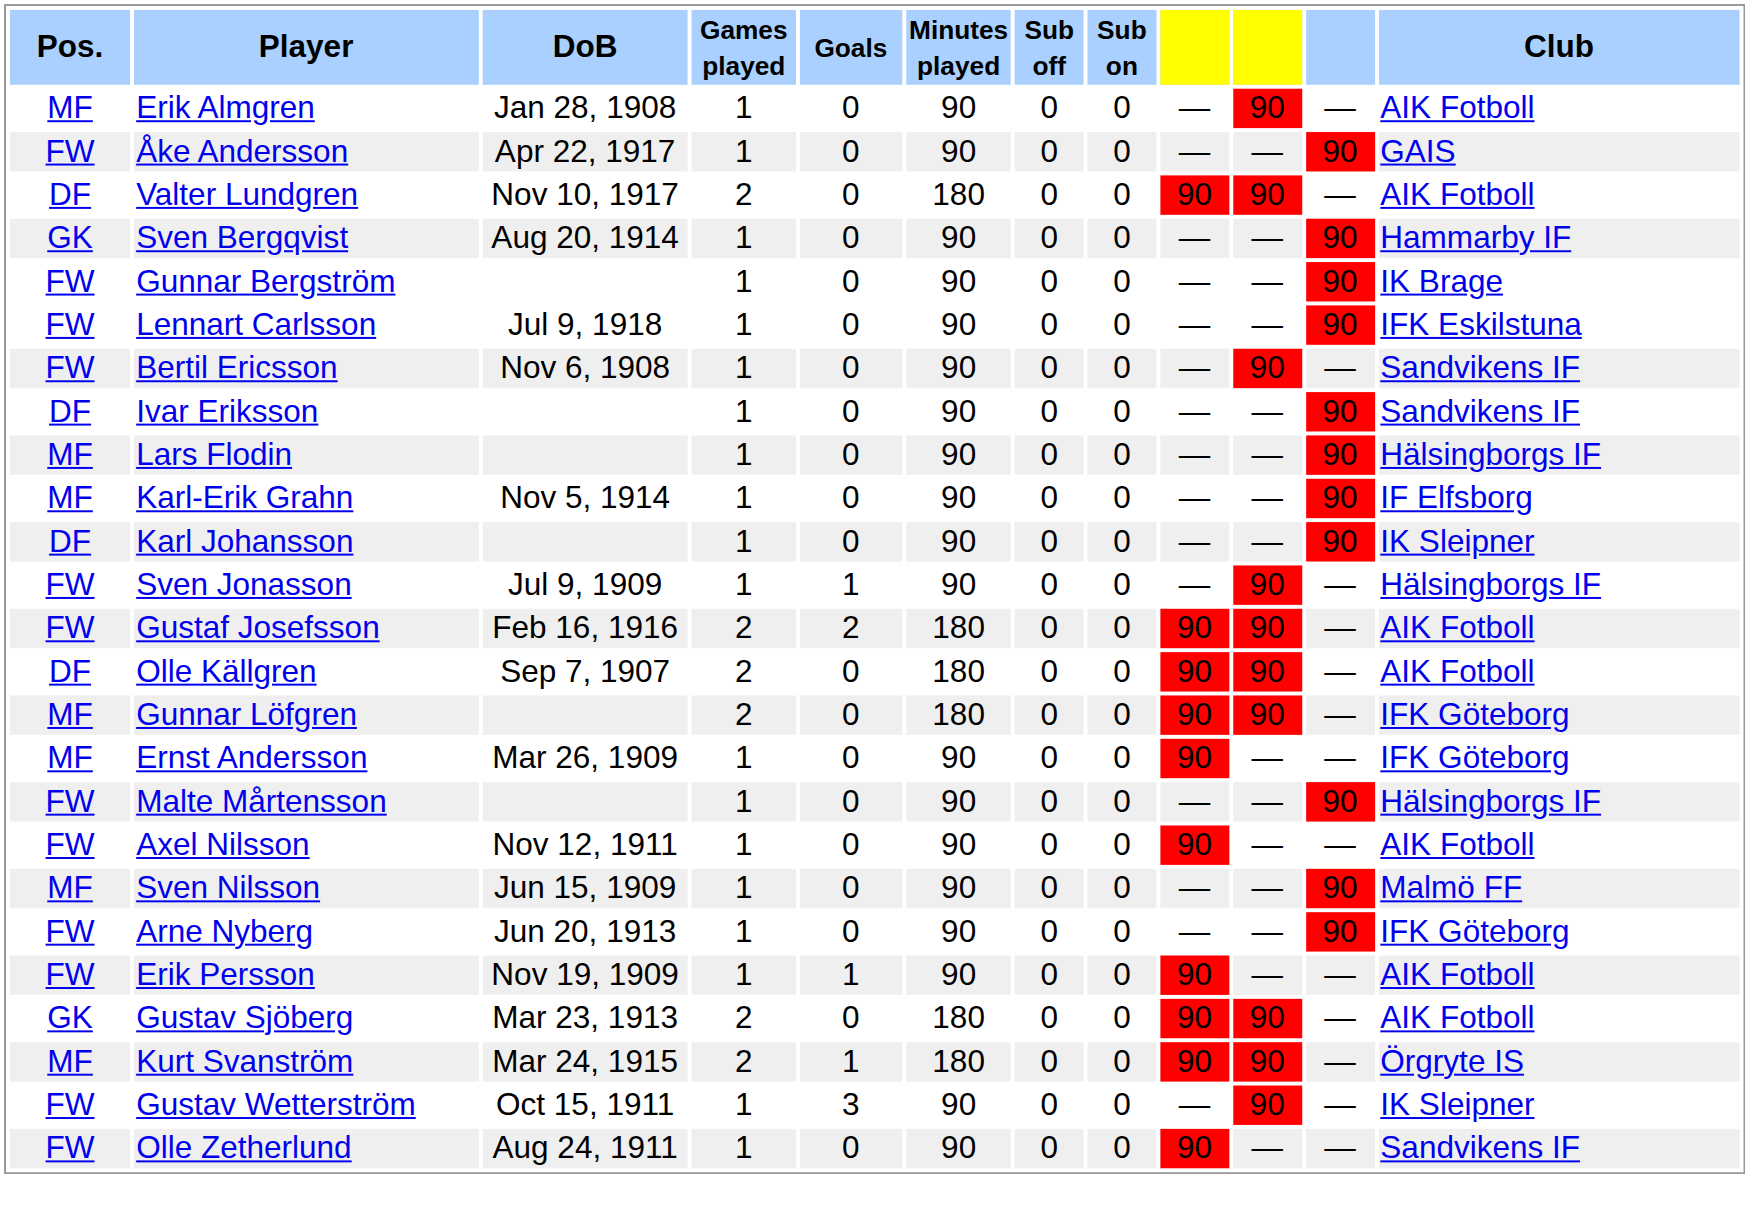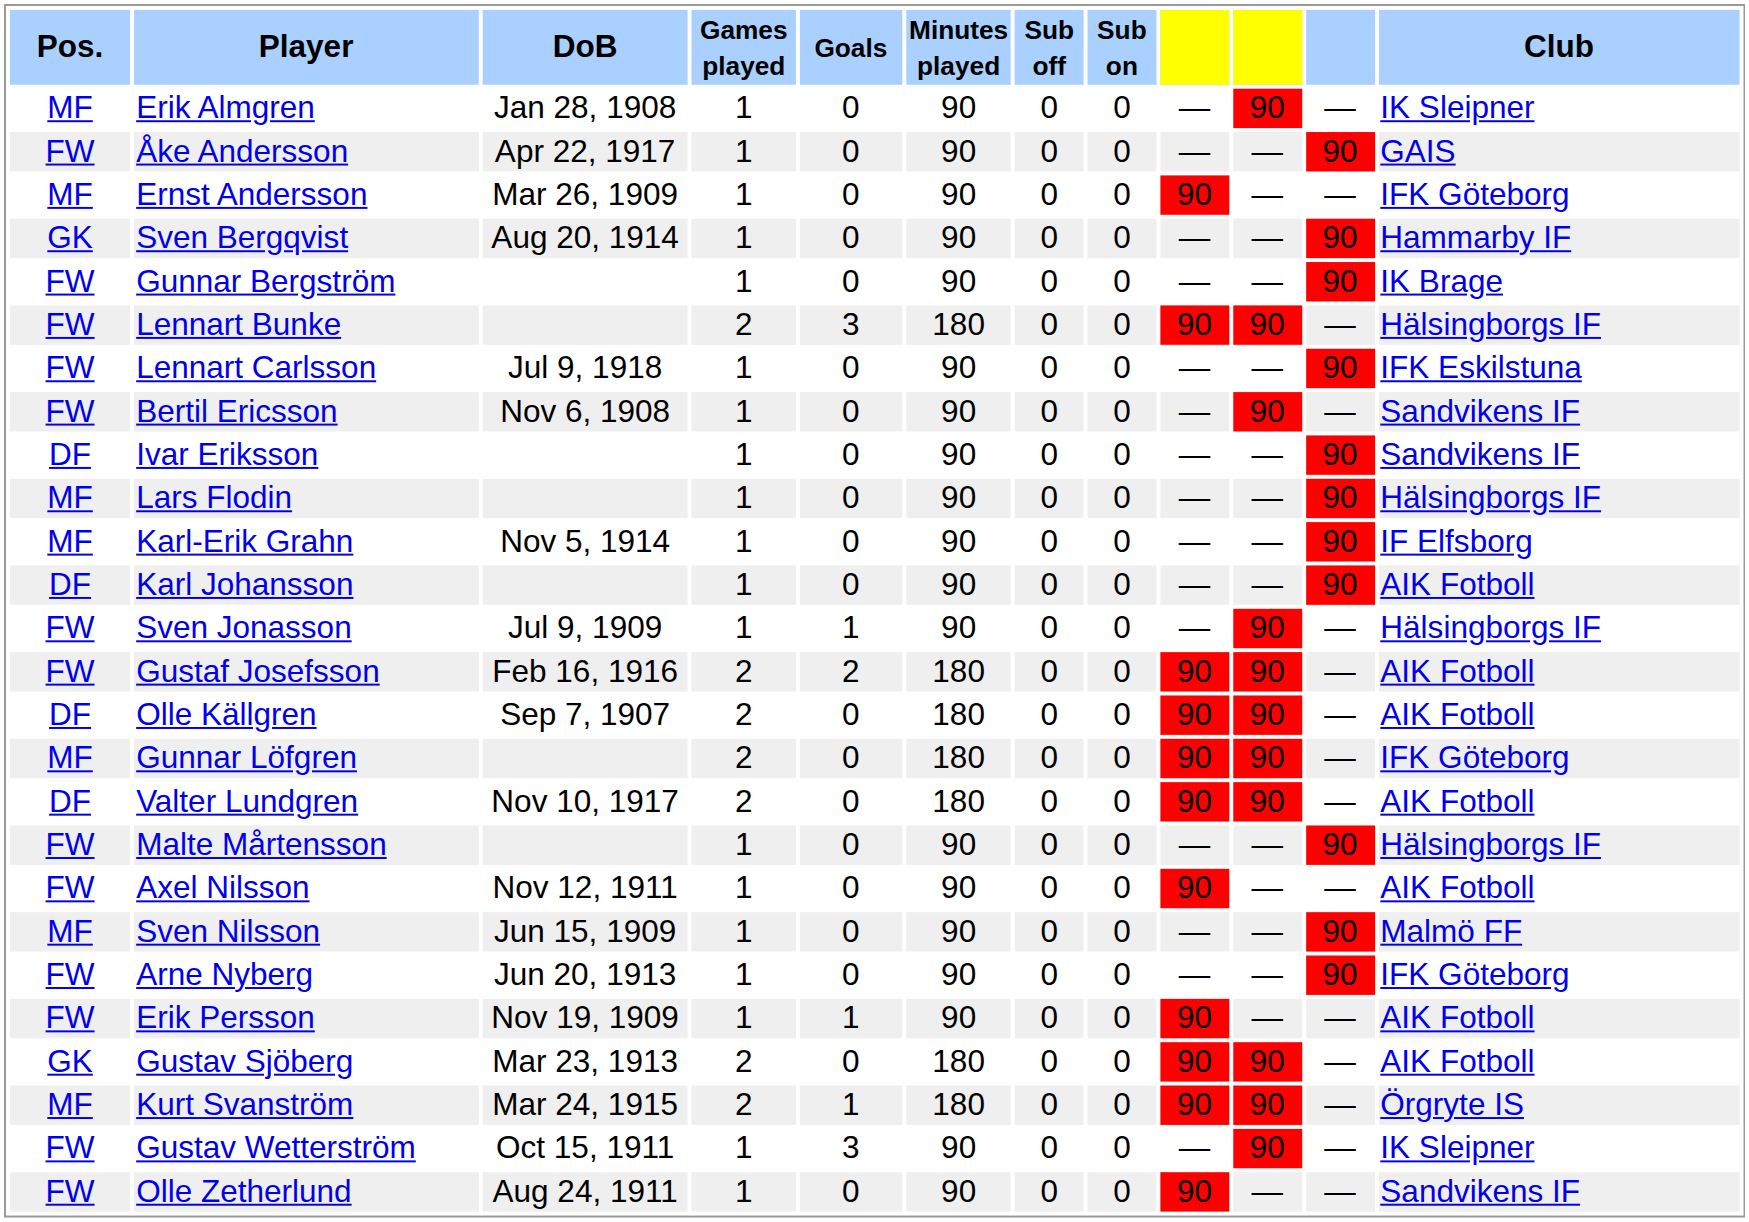Erik Almgren | Club: AIK Fotboll -> IK Sleipner
rows swapped: Ernst Andersson <-> Valter Lundgren
+ row: FW | Lennart Bunke | 2 | 3 | 180 | 0 | 0 | 90 | 90 | — | Hälsingborgs IF
Karl Johansson | Club: IK Sleipner -> AIK Fotboll
